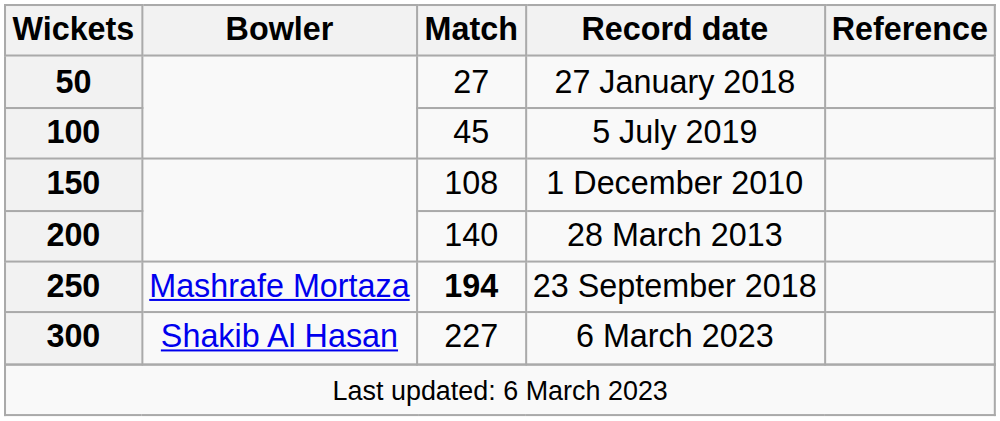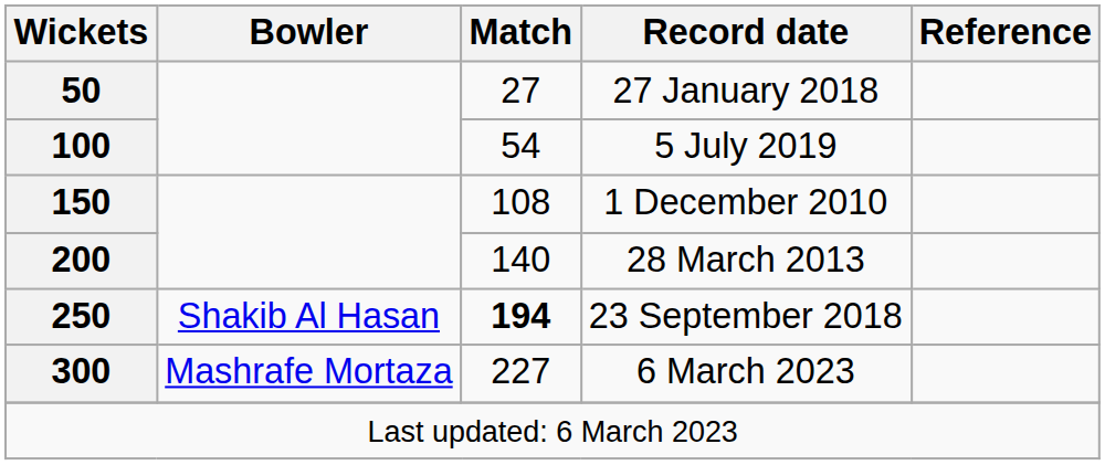5 July 2019 | Match: 45 -> 54
23 September 2018 | Bowler: Mashrafe Mortaza -> Shakib Al Hasan
6 March 2023 | Bowler: Shakib Al Hasan -> Mashrafe Mortaza
